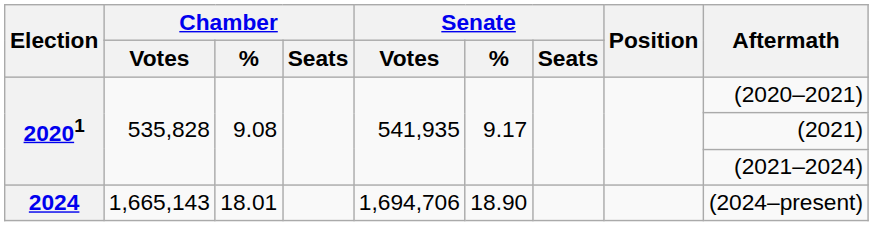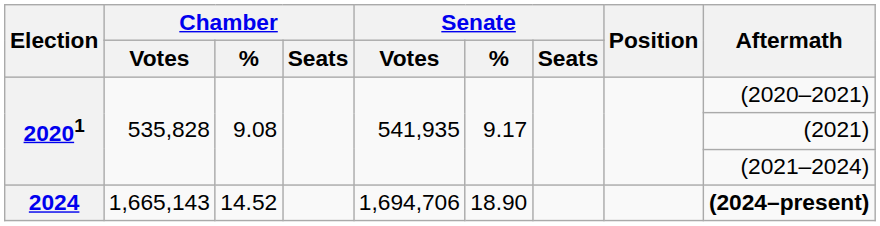2024 | Chamber / %: 18.01 -> 14.52
2024 | Aftermath: normal -> bold
